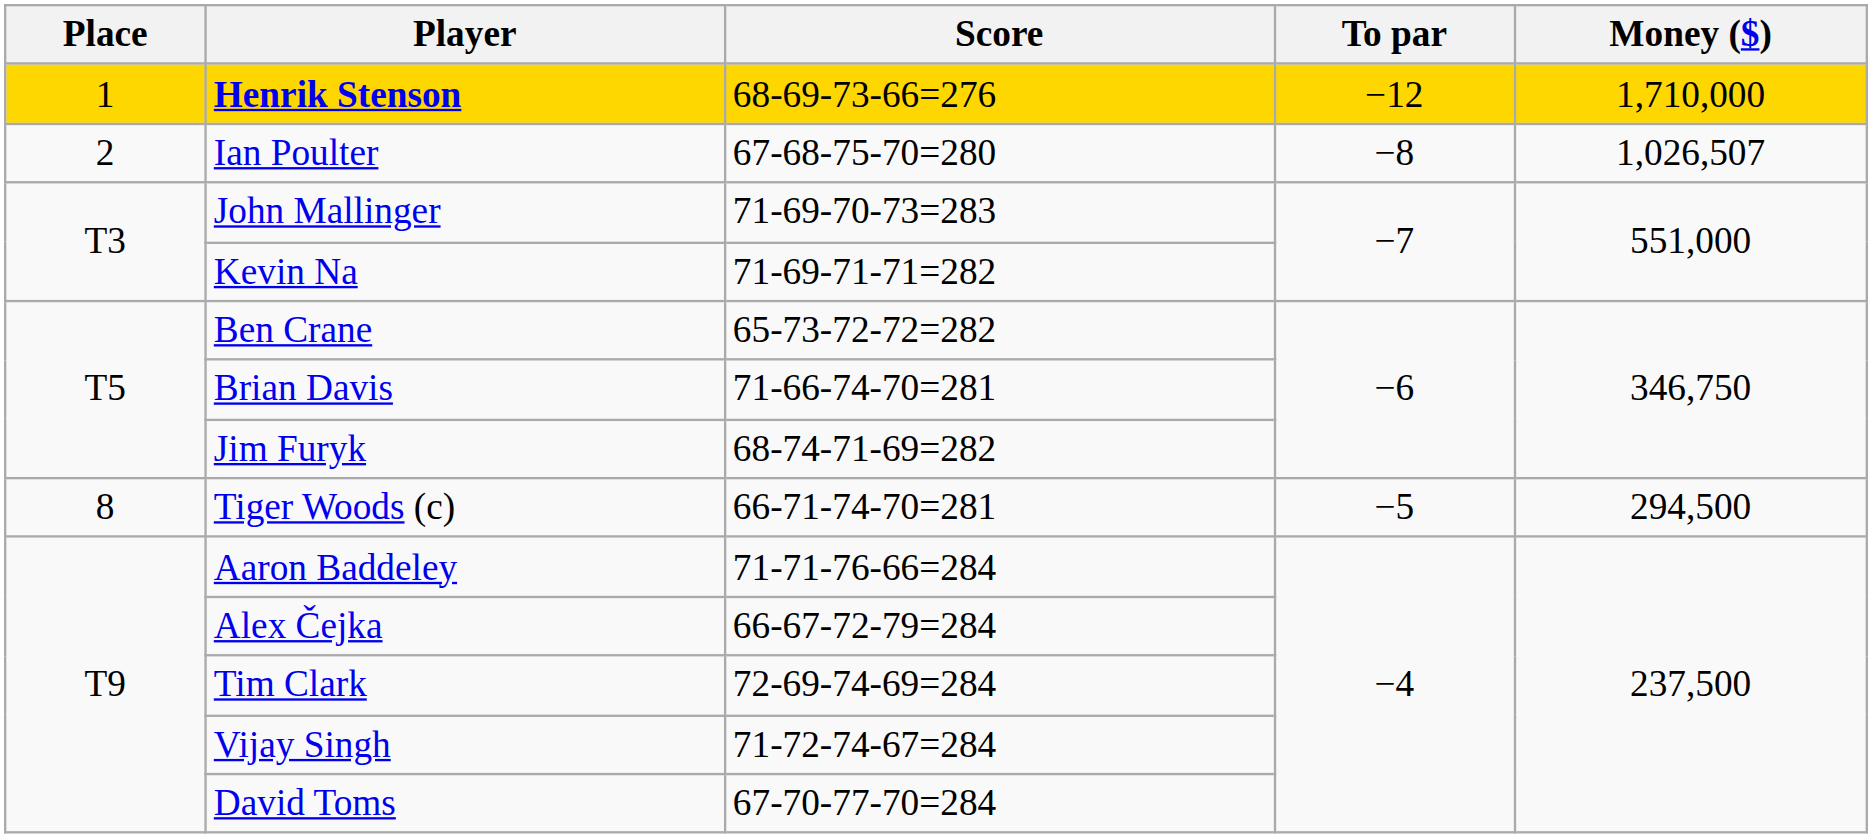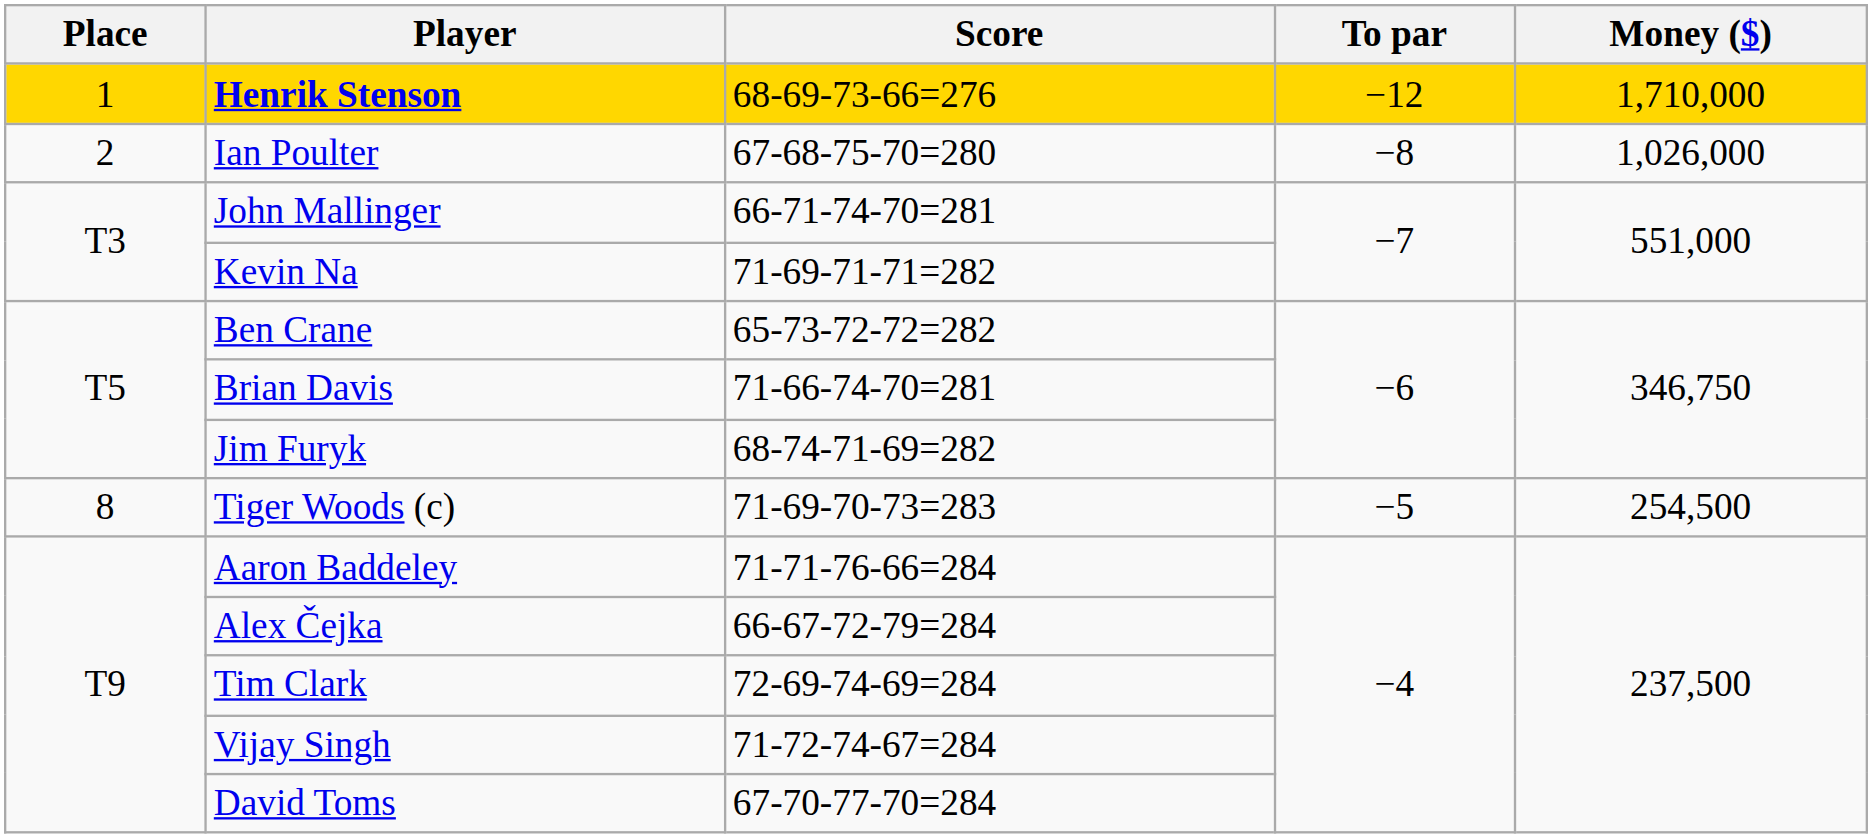Ian Poulter | Money ($): 1,026,507 -> 1,026,000
John Mallinger | Score: 71-69-70-73=283 -> 66-71-74-70=281
Tiger Woods (c) | Score: 66-71-74-70=281 -> 71-69-70-73=283
Tiger Woods (c) | Money ($): 294,500 -> 254,500
